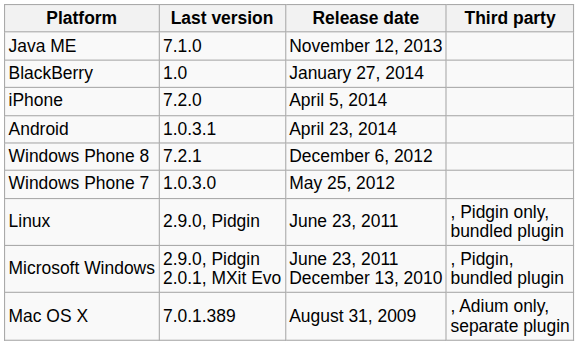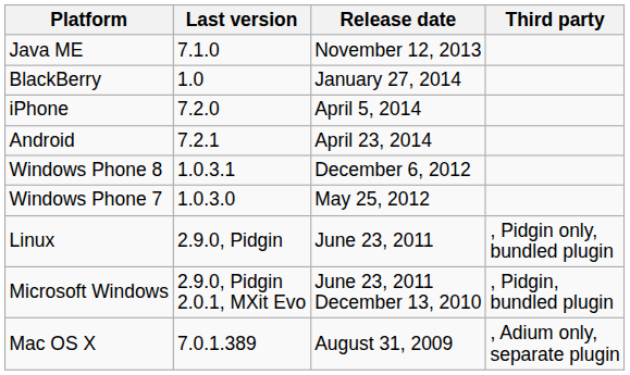Android | Last version: 1.0.3.1 -> 7.2.1
Windows Phone 8 | Last version: 7.2.1 -> 1.0.3.1
